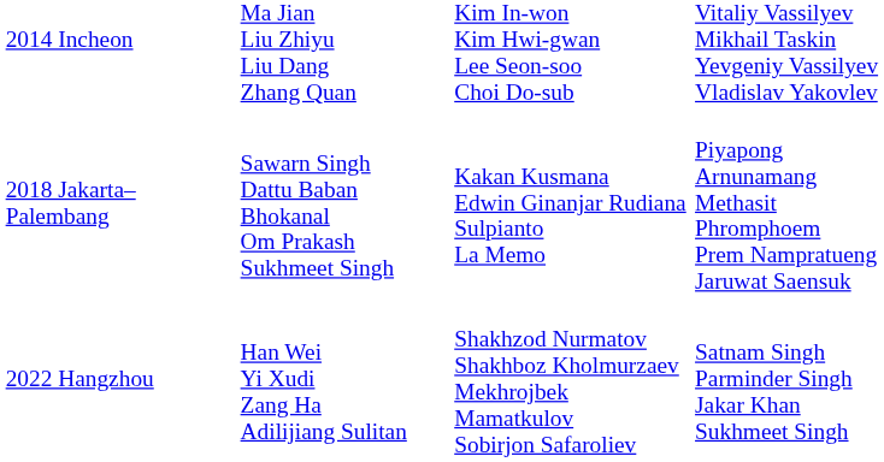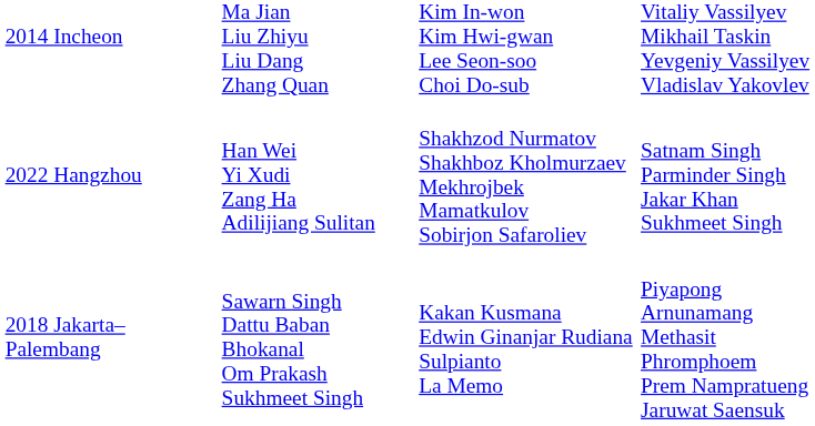rows swapped: 2018 Jakarta–Palembang <-> 2022 Hangzhou
